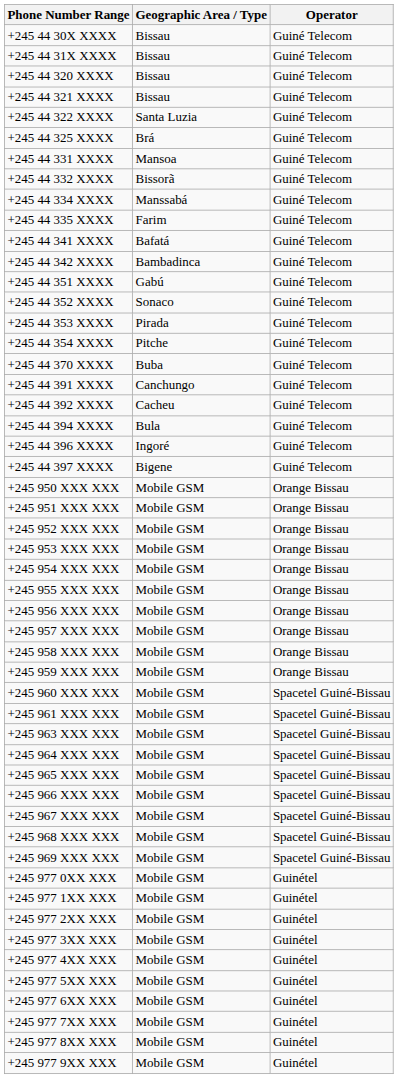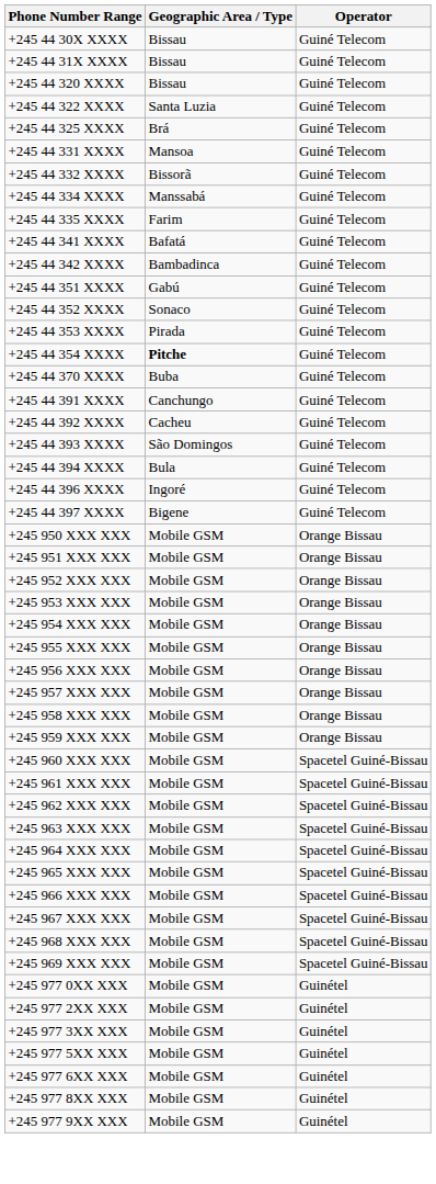- row: +245 44 321 XXXX | Bissau | Guiné Telecom
+245 44 354 XXXX | Geographic Area / Type: normal -> bold
+ row: +245 44 393 XXXX | São Domingos | Guiné Telecom
+ row: +245 962 XXX XXX | Mobile GSM | Spacetel Guiné-Bissau
- row: +245 977 1XX XXX | Mobile GSM | Guinétel
- row: +245 977 4XX XXX | Mobile GSM | Guinétel
- row: +245 977 7XX XXX | Mobile GSM | Guinétel
